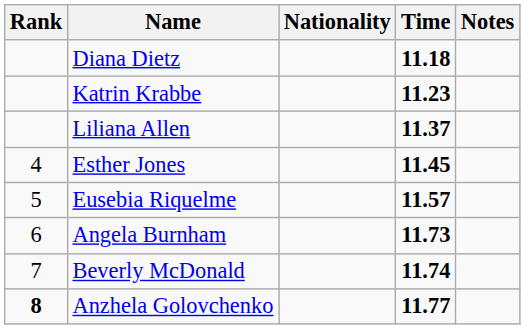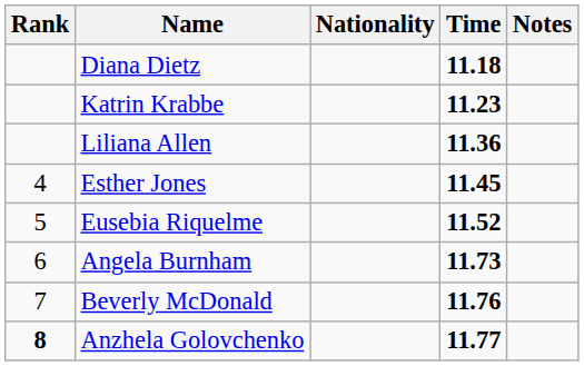Liliana Allen | Time: 11.37 -> 11.36
Eusebia Riquelme | Time: 11.57 -> 11.52
Beverly McDonald | Time: 11.74 -> 11.76
